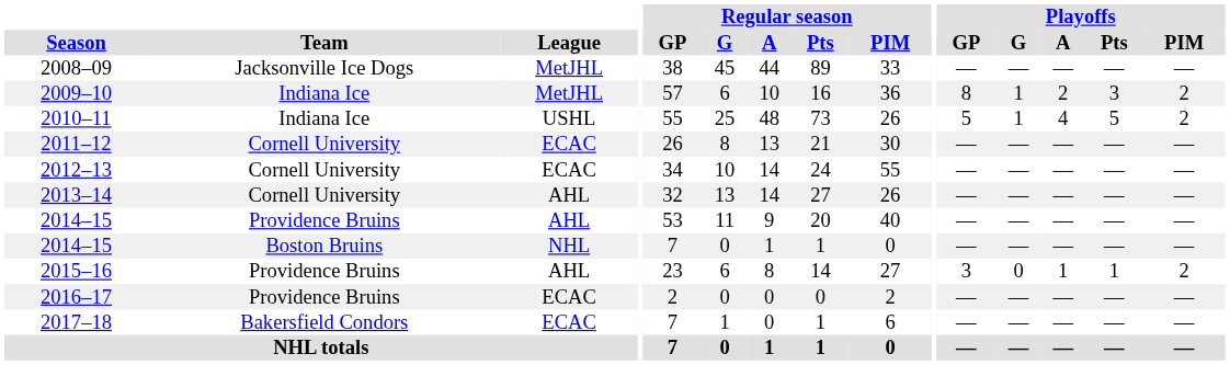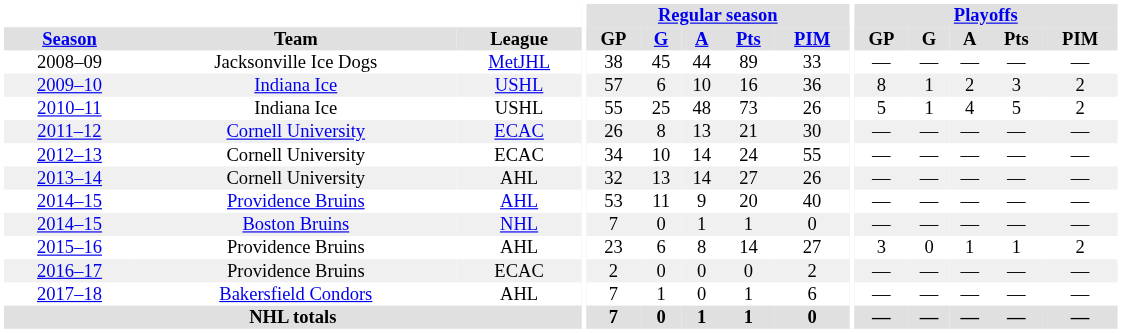2009–10 | League: MetJHL -> USHL
2017–18 | League: ECAC -> AHL
